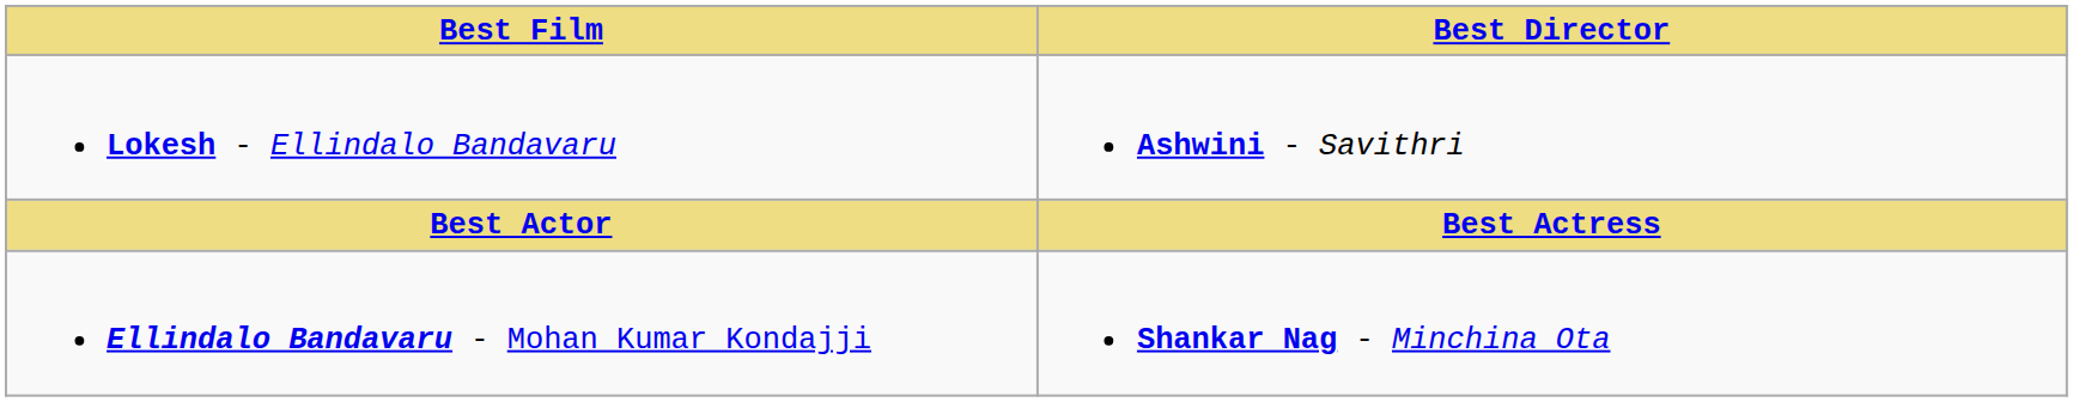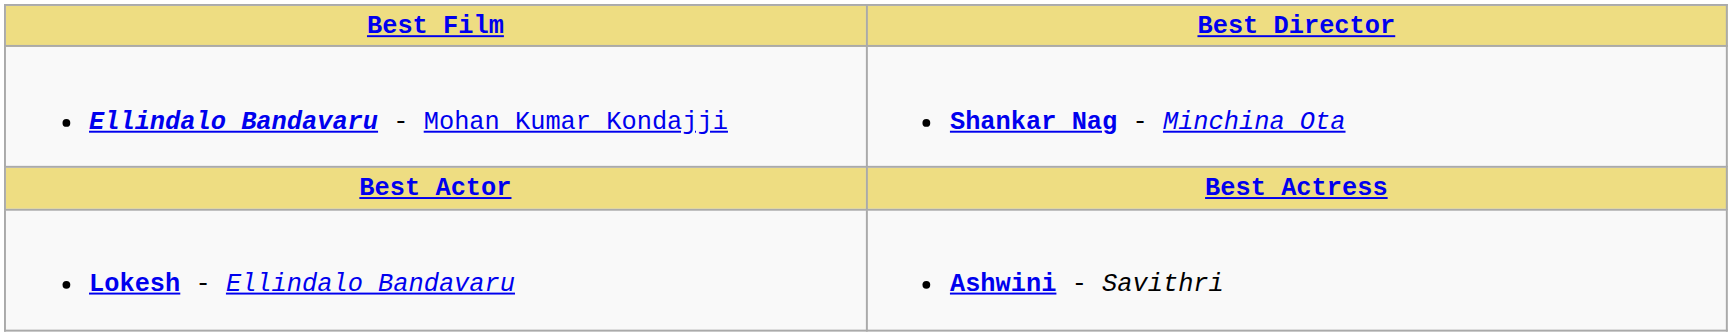rows swapped: Ellindalo Bandavaru - Mohan Kumar Kondajji <-> Lokesh - Ellindalo Bandavaru
